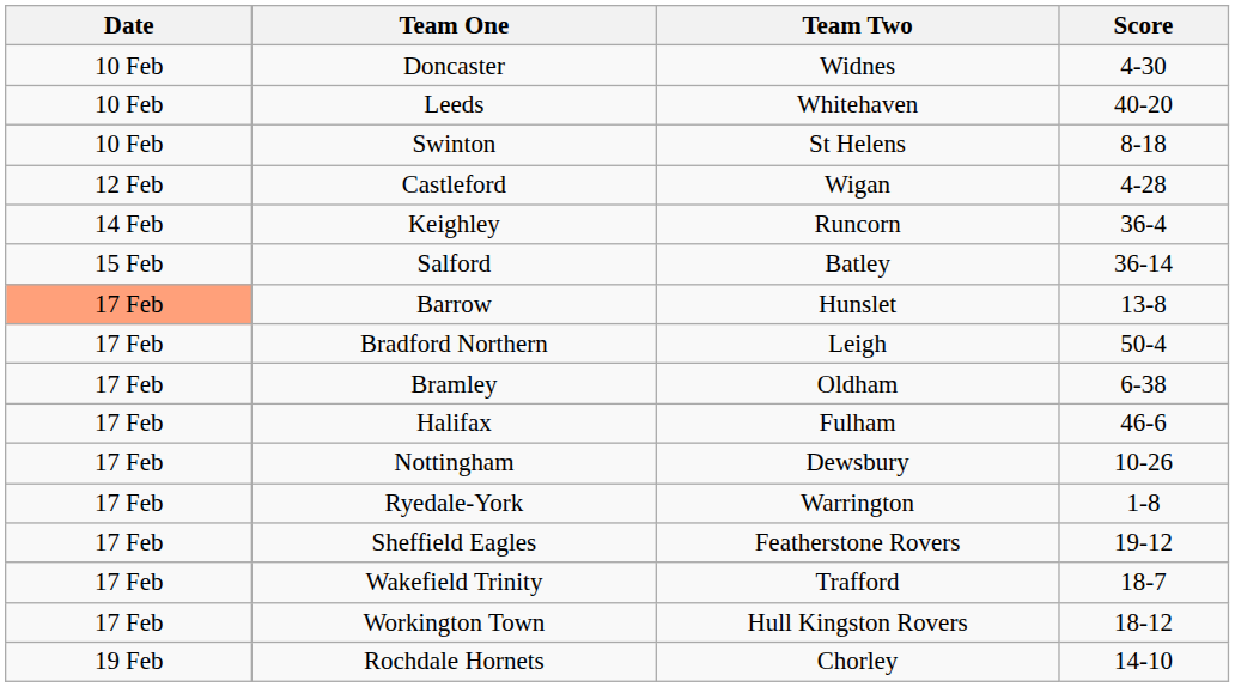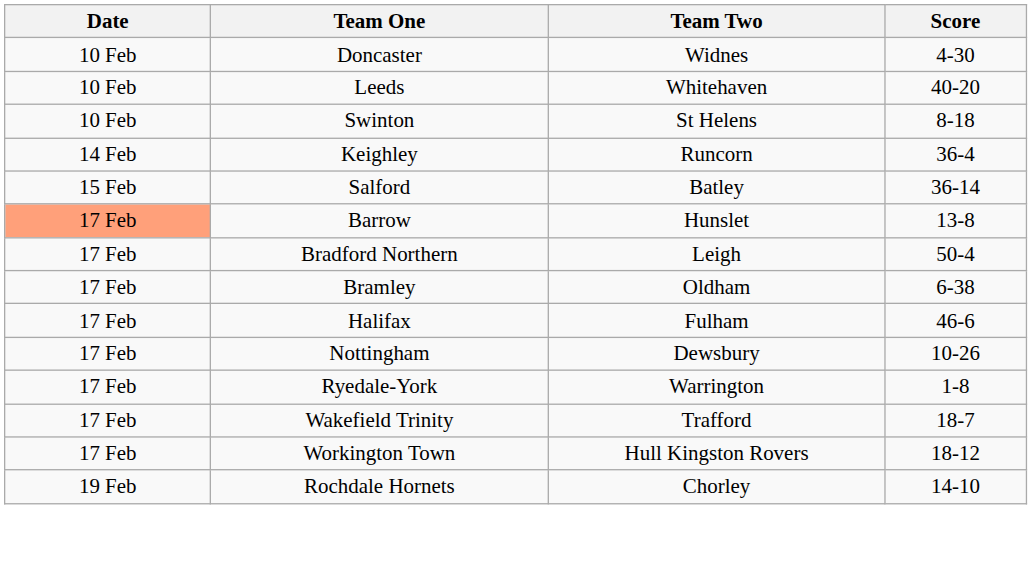- row: 12 Feb | Castleford | Wigan | 4-28
- row: 17 Feb | Sheffield Eagles | Featherstone Rovers | 19-12
